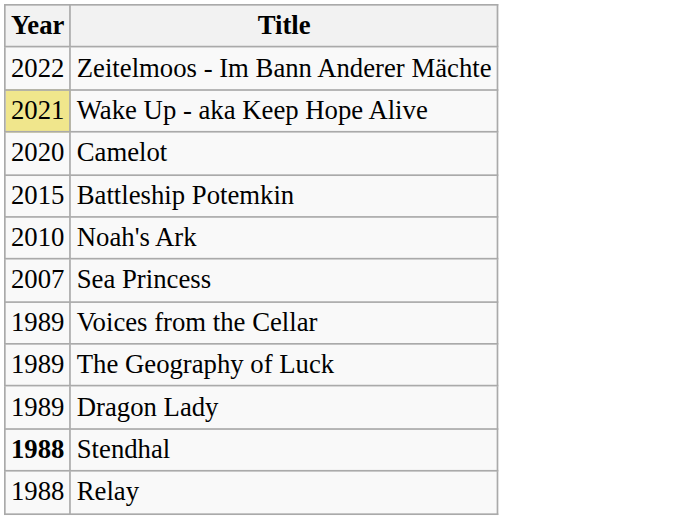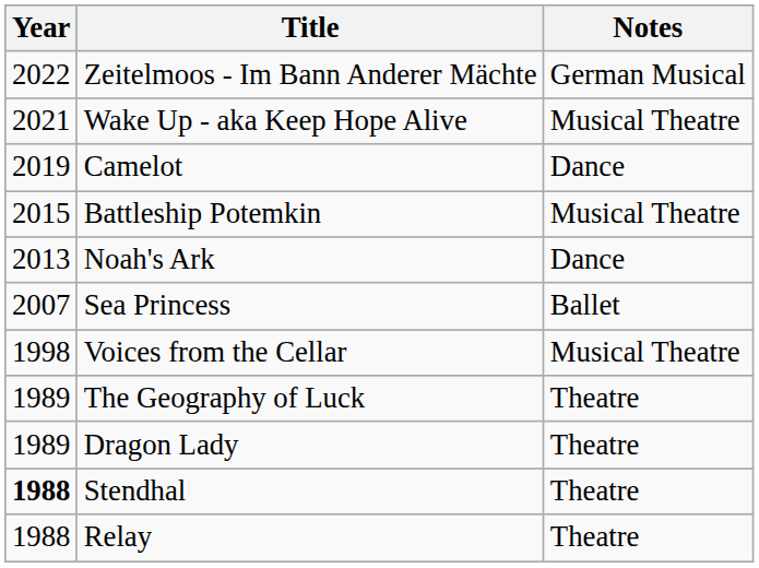+ column: Notes | German Musical | Musical Theatre | Dance | Musical Theatre | Dance | Ballet | Musical Theatre | Theatre | Theatre | Theatre | Theatre
Wake Up - aka Keep Hope Alive | Year: khaki background -> no background
Camelot | Year: 2020 -> 2019
Noah's Ark | Year: 2010 -> 2013
Voices from the Cellar | Year: 1989 -> 1998
